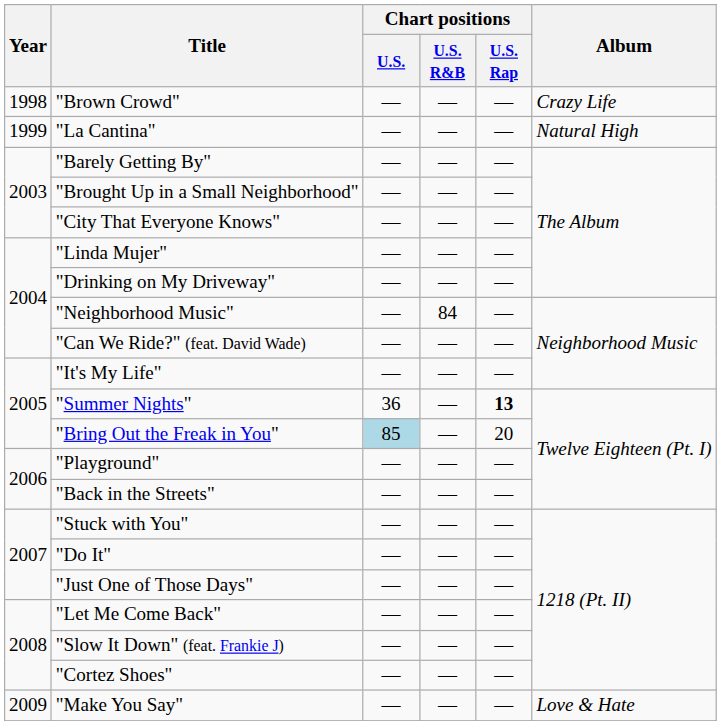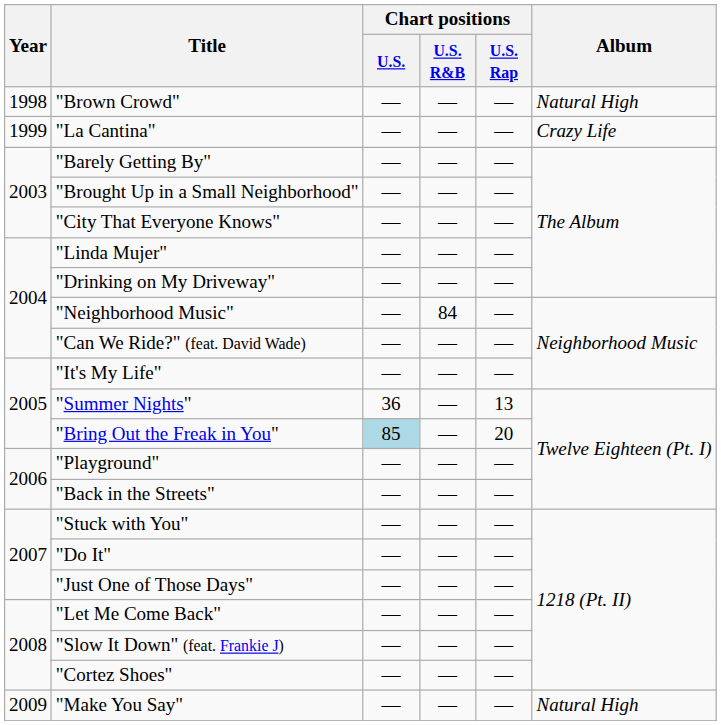"Brown Crowd" | Album: Crazy Life -> Natural High
"La Cantina" | Album: Natural High -> Crazy Life
"Summer Nights" | Chart positions / U.S. Rap: bold -> normal
"Make You Say" | Album: Love & Hate -> Natural High
